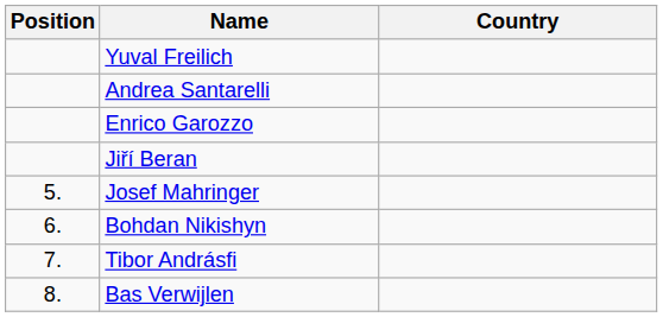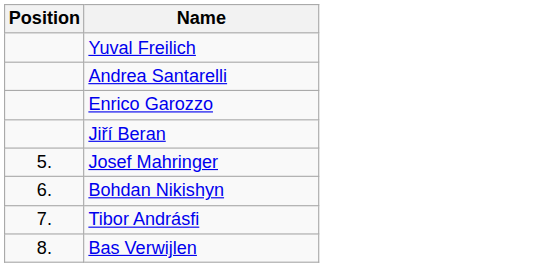- column: Country
